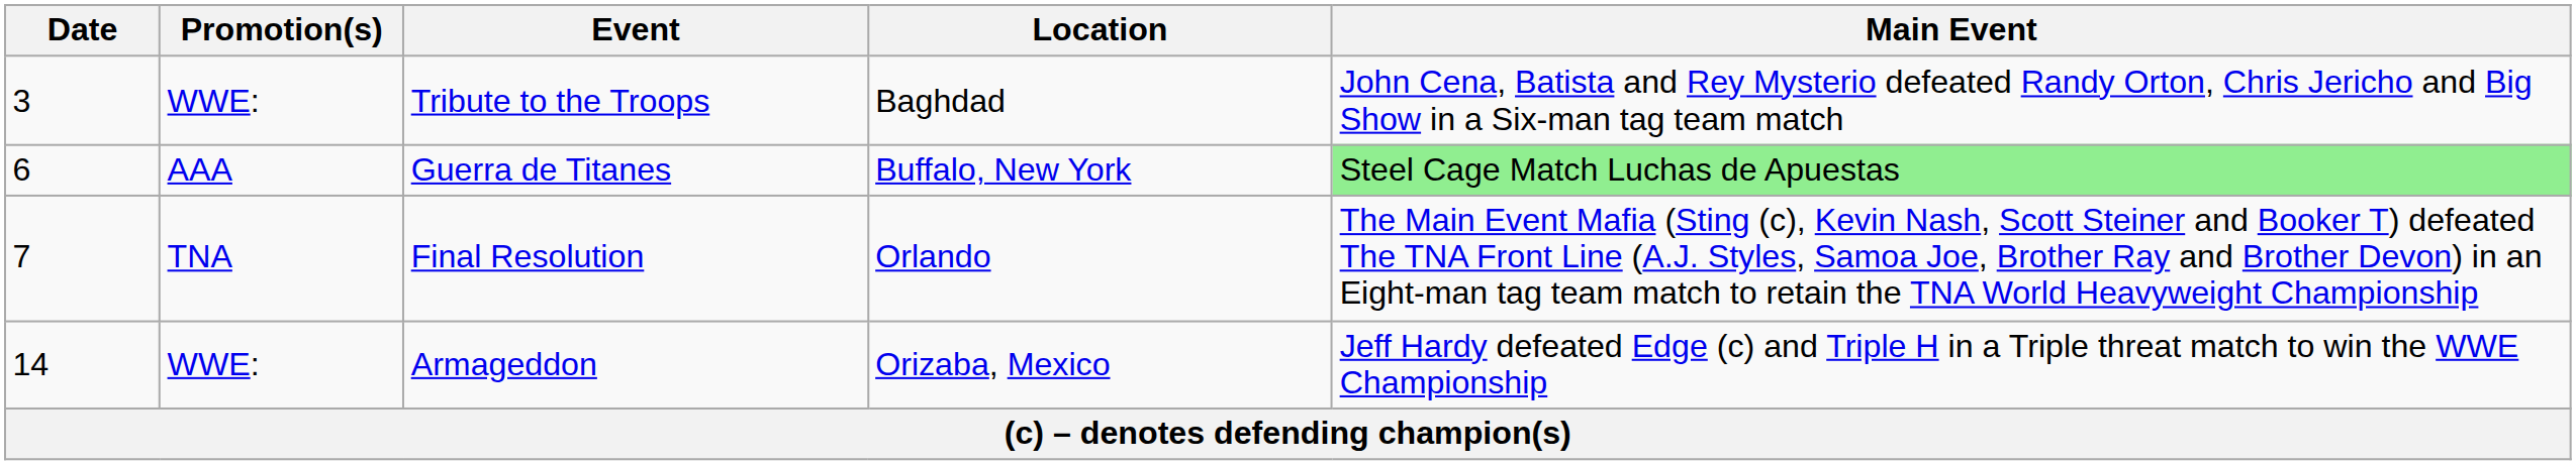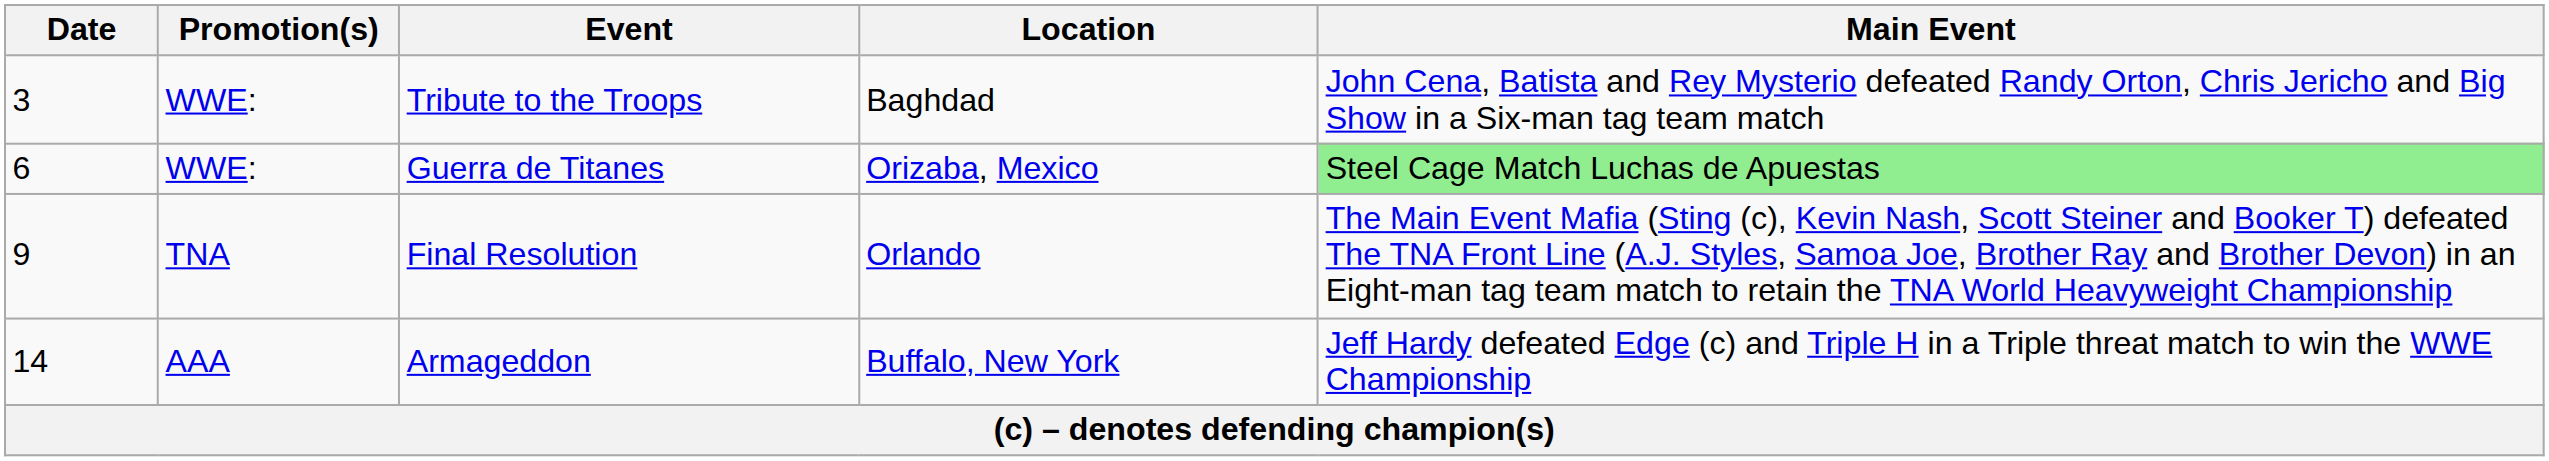Guerra de Titanes | Promotion(s): AAA -> WWE:
Guerra de Titanes | Location: Buffalo, New York -> Orizaba, Mexico
Final Resolution | Date: 7 -> 9
Armageddon | Promotion(s): WWE: -> AAA
Armageddon | Location: Orizaba, Mexico -> Buffalo, New York
